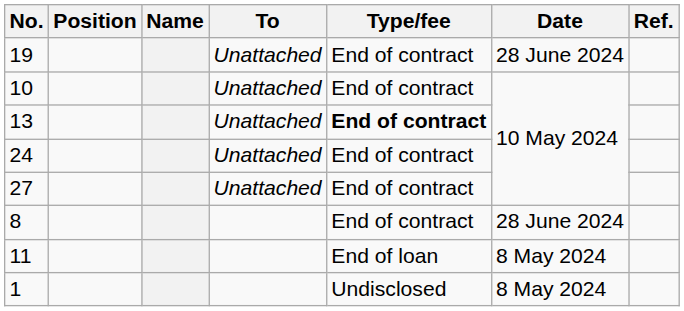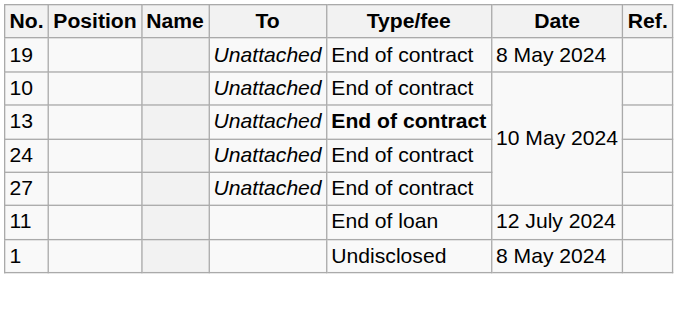19 | Date: 28 June 2024 -> 8 May 2024
- row: 8 | End of contract | 28 June 2024
11 | Date: 8 May 2024 -> 12 July 2024
